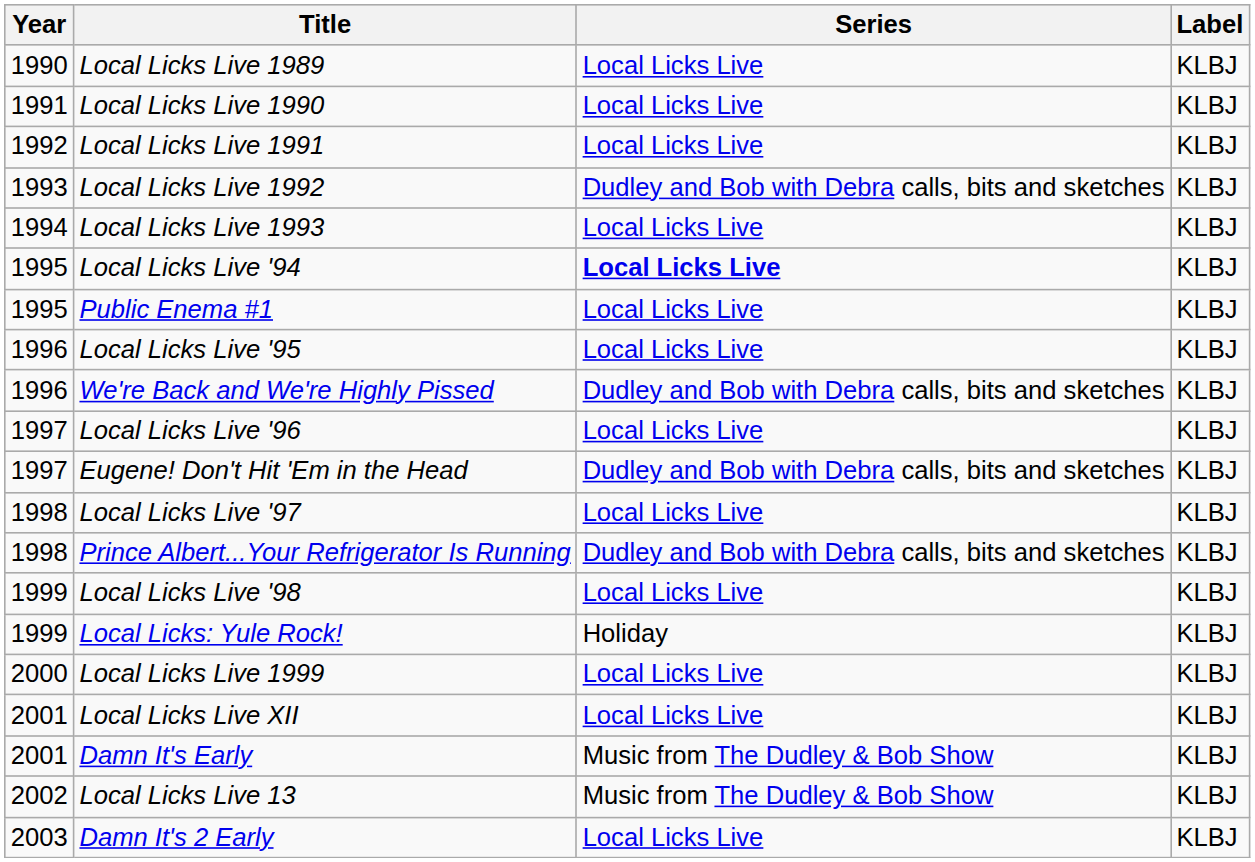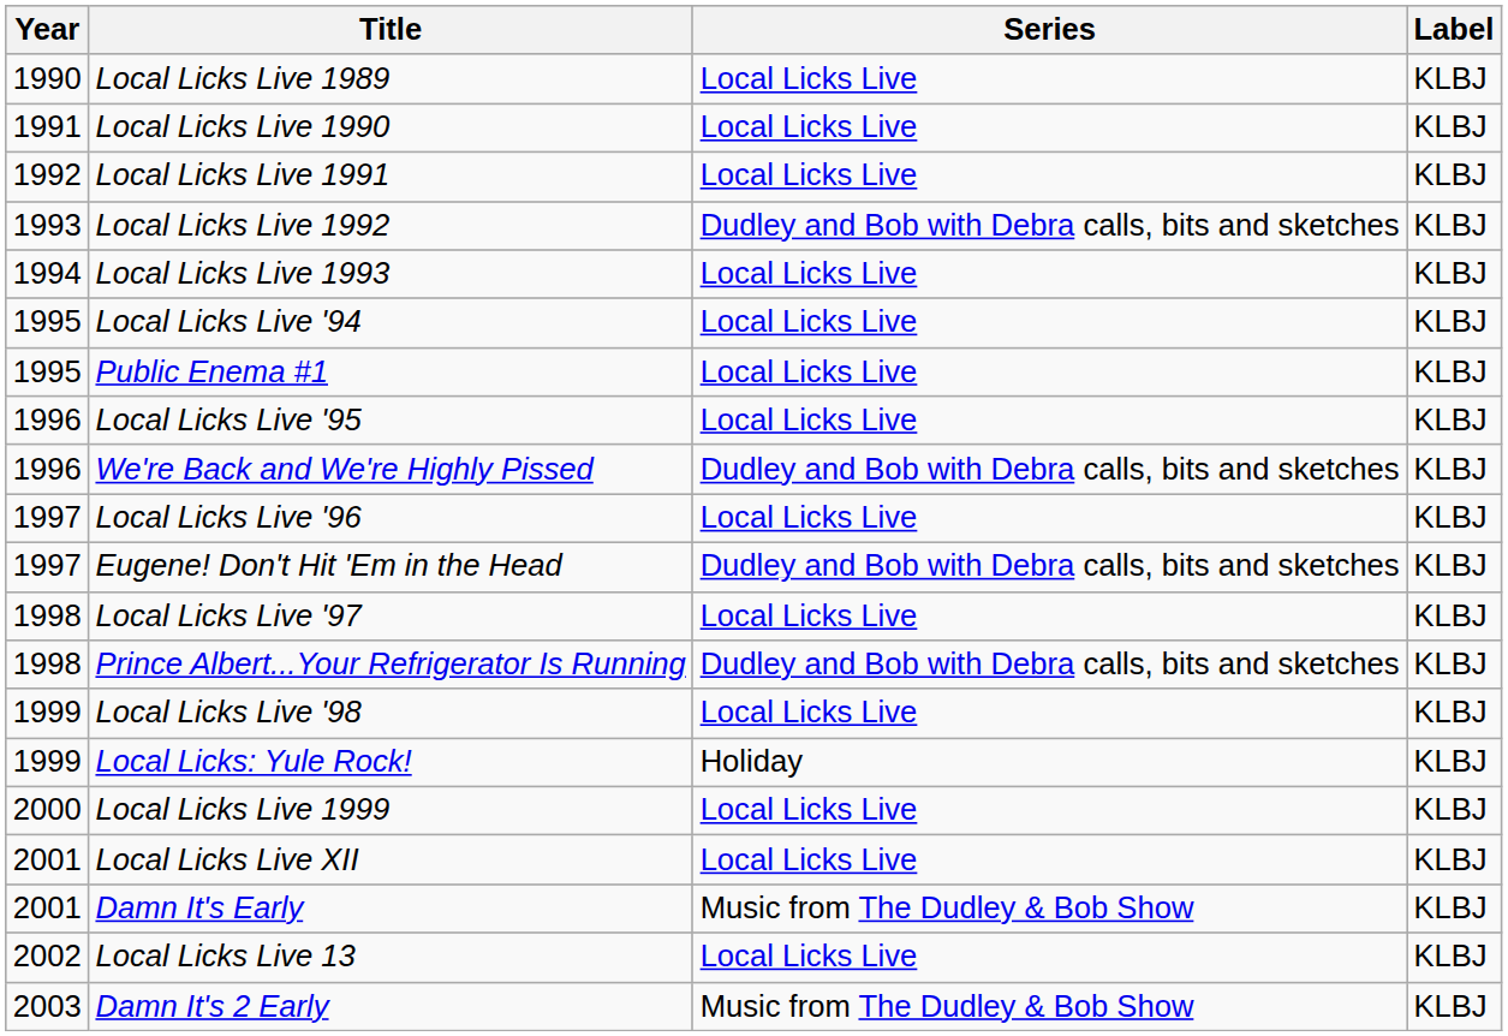Local Licks Live '94 | Series: bold -> normal
Local Licks Live 13 | Series: Music from The Dudley & Bob Show -> Local Licks Live
Damn It's 2 Early | Series: Local Licks Live -> Music from The Dudley & Bob Show
